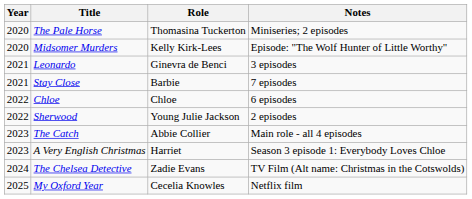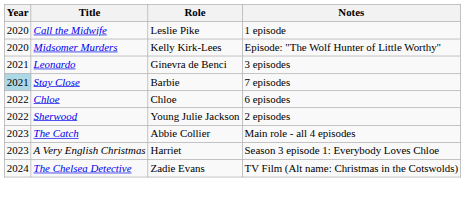+ row: 2020 | Call the Midwife | Leslie Pike | 1 episode
- row: 2020 | The Pale Horse | Thomasina Tuckerton | Miniseries; 2 episodes
Stay Close | Year: no background -> lightblue background
- row: 2025 | My Oxford Year | Cecelia Knowles | Netflix film
